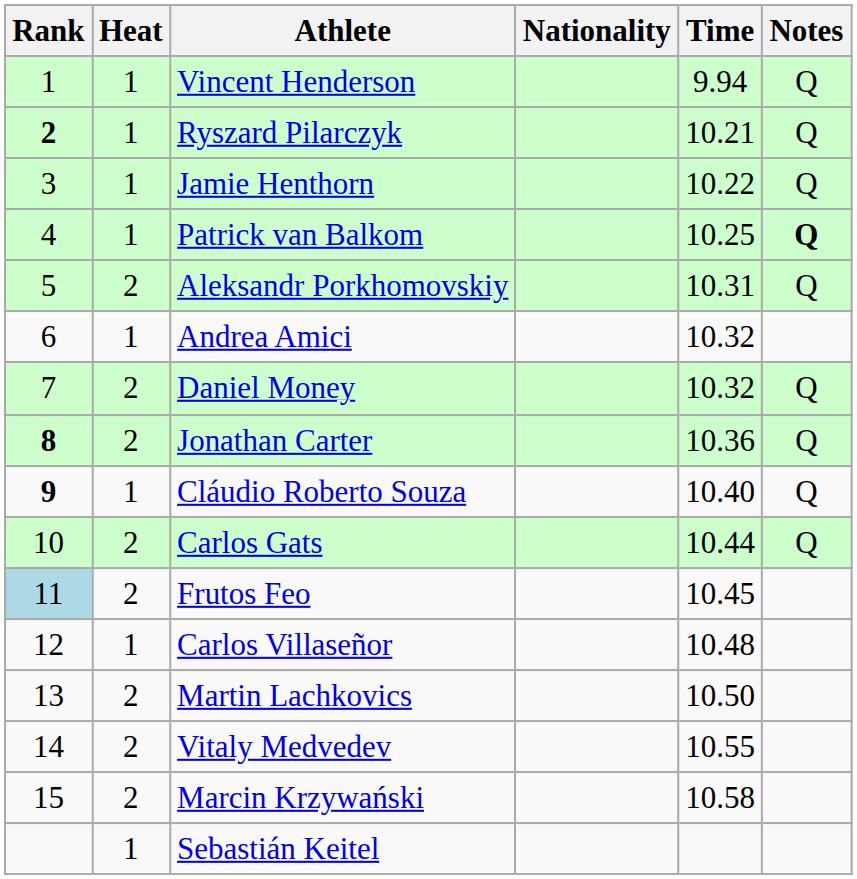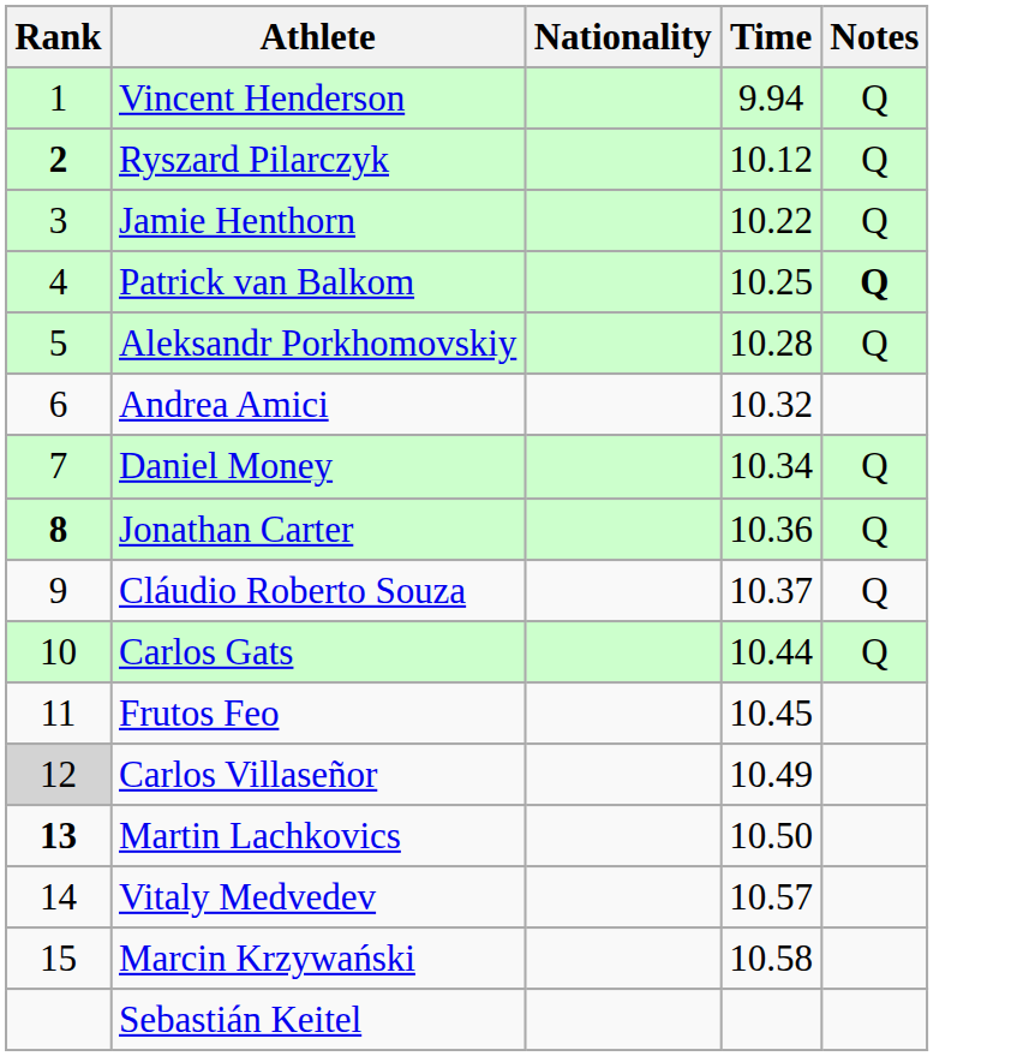- column: Heat | 1 | 1 | 1 | 1 | 2 | 1 | 2 | 2 | 1 | 2 | 2 | 1 | 2 | 2 | 2 | 1
Ryszard Pilarczyk | Time: 10.21 -> 10.12
Aleksandr Porkhomovskiy | Time: 10.31 -> 10.28
Daniel Money | Time: 10.32 -> 10.34
Cláudio Roberto Souza | Rank: bold -> normal
Cláudio Roberto Souza | Time: 10.40 -> 10.37
Frutos Feo | Rank: lightblue background -> no background
Carlos Villaseñor | Rank: no background -> lightgrey background
Carlos Villaseñor | Time: 10.48 -> 10.49
Martin Lachkovics | Rank: normal -> bold
Vitaly Medvedev | Time: 10.55 -> 10.57
